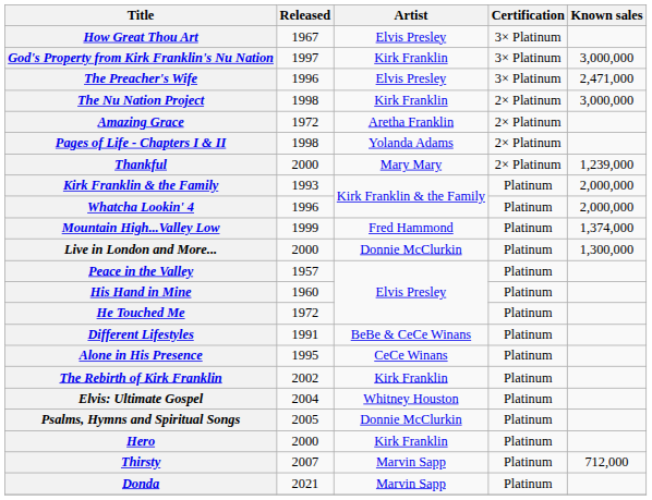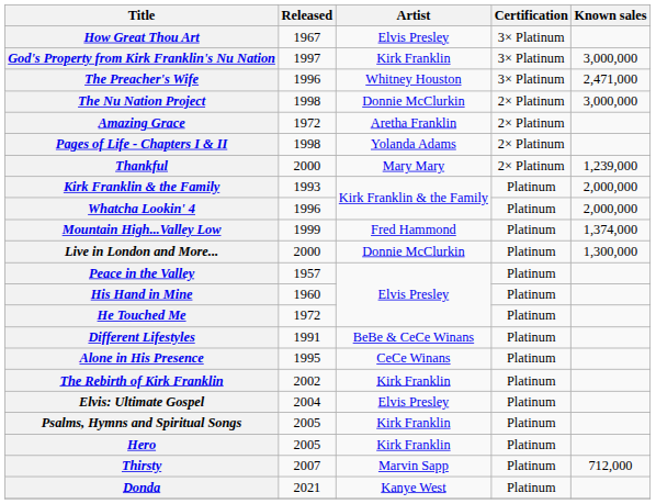The Preacher's Wife | Artist: Elvis Presley -> Whitney Houston
The Nu Nation Project | Artist: Kirk Franklin -> Donnie McClurkin
Elvis: Ultimate Gospel | Artist: Whitney Houston -> Elvis Presley
Psalms, Hymns and Spiritual Songs | Artist: Donnie McClurkin -> Kirk Franklin
Hero | Released: 2000 -> 2005
Donda | Artist: Marvin Sapp -> Kanye West
